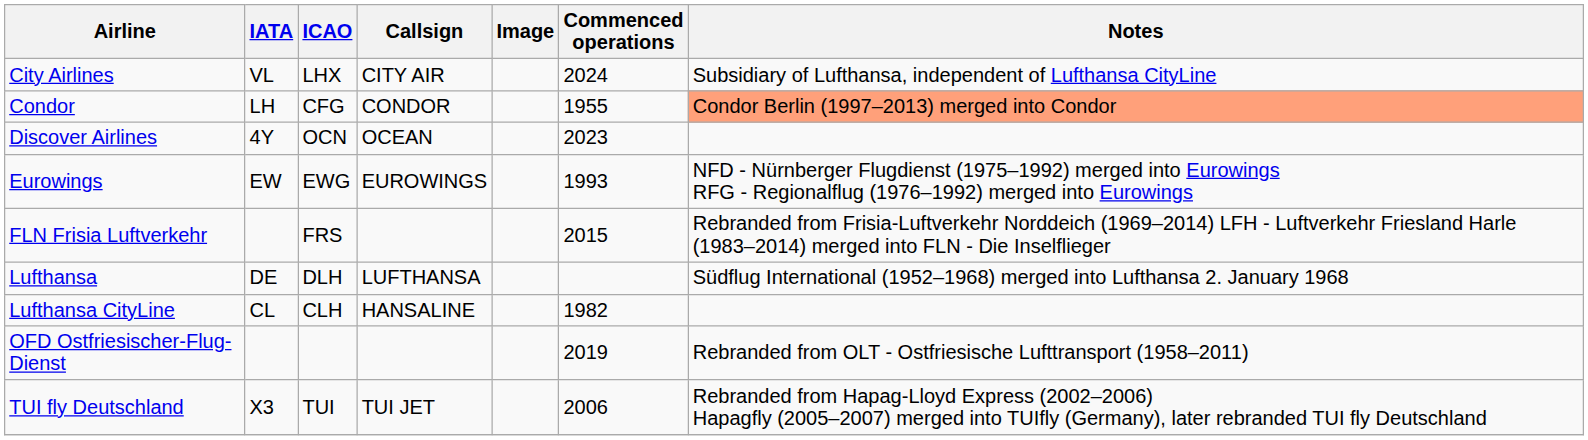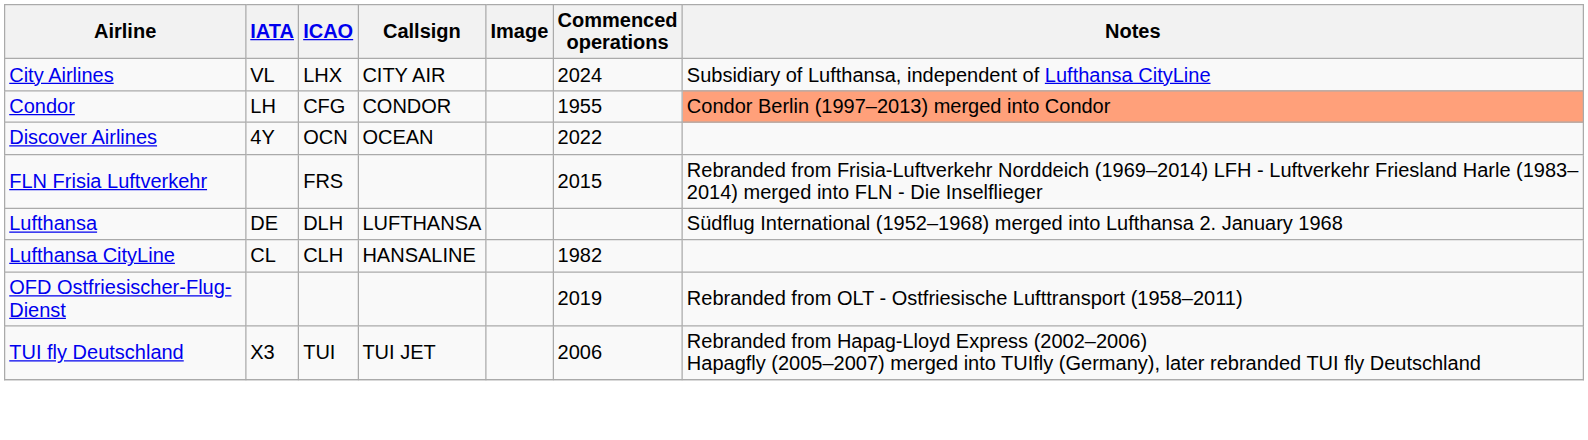Discover Airlines | Commenced operations: 2023 -> 2022
- row: Eurowings | EW | EWG | EUROWINGS | 1993 | NFD - Nürnberger Flugdienst (1975–1992) merged into Eurowings RFG - Regionalflug (1976–1992) merged into Eurowings
